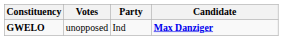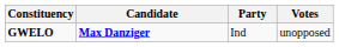columns swapped: Candidate <-> Votes
